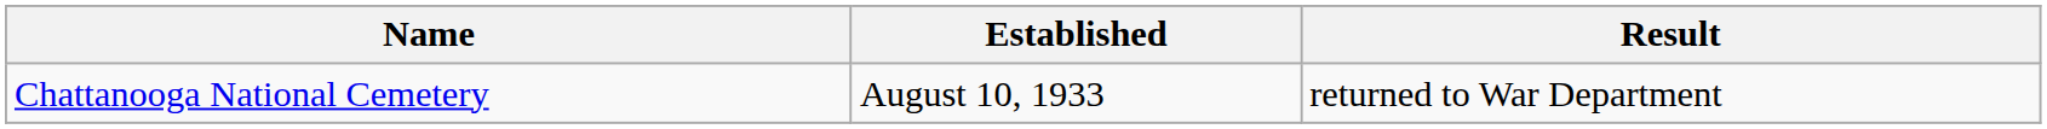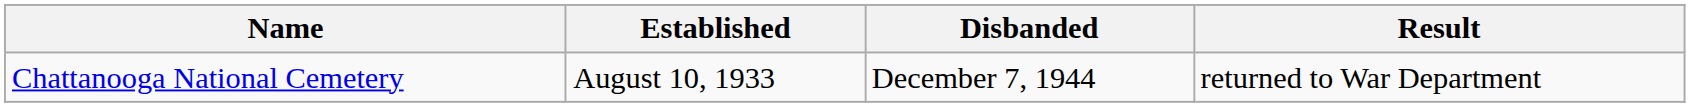+ column: Disbanded | December 7, 1944
